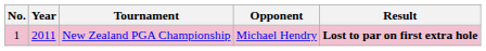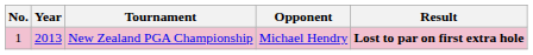New Zealand PGA Championship | Year: 2011 -> 2013
